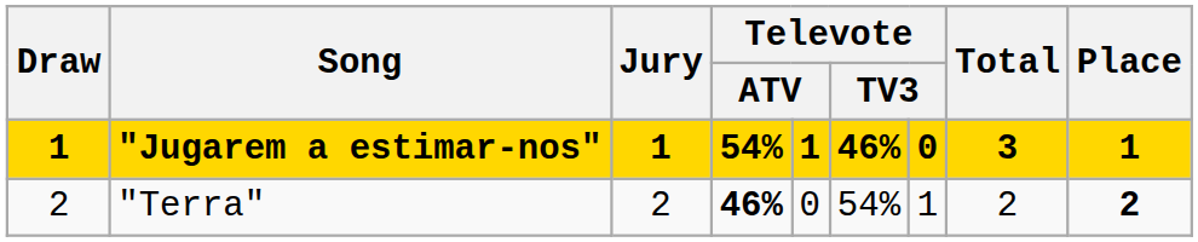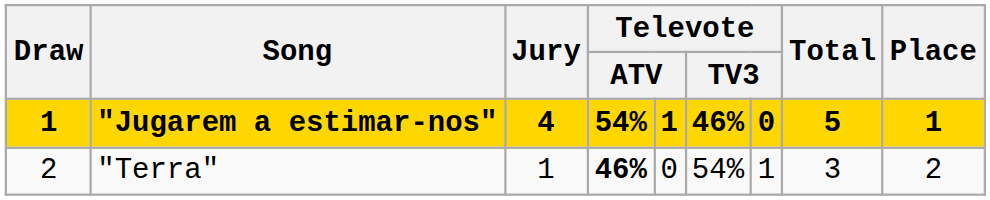"Jugarem a estimar-nos" | Jury: 1 -> 4
"Jugarem a estimar-nos" | Total: 3 -> 5
"Terra" | Jury: 2 -> 1
"Terra" | Total: 2 -> 3
"Terra" | Place: bold -> normal
